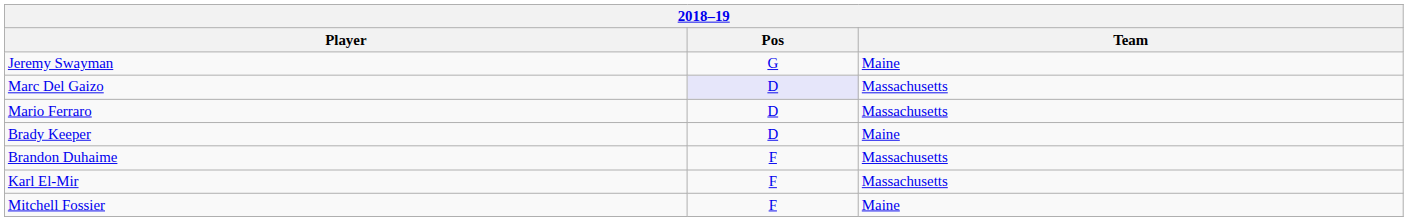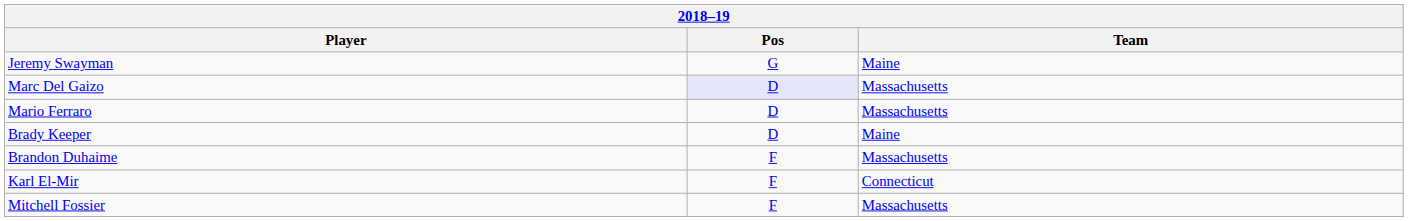Karl El-Mir | Team: Massachusetts -> Connecticut
Mitchell Fossier | Team: Maine -> Massachusetts
